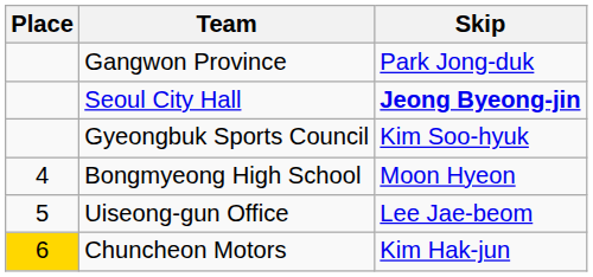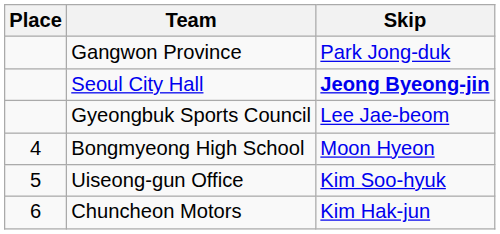Gyeongbuk Sports Council | Skip: Kim Soo-hyuk -> Lee Jae-beom
Uiseong-gun Office | Skip: Lee Jae-beom -> Kim Soo-hyuk
Chuncheon Motors | Place: gold background -> no background
